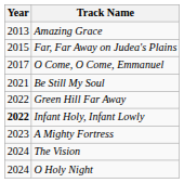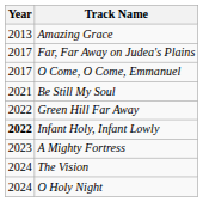Far, Far Away on Judea's Plains | Year: 2015 -> 2017
